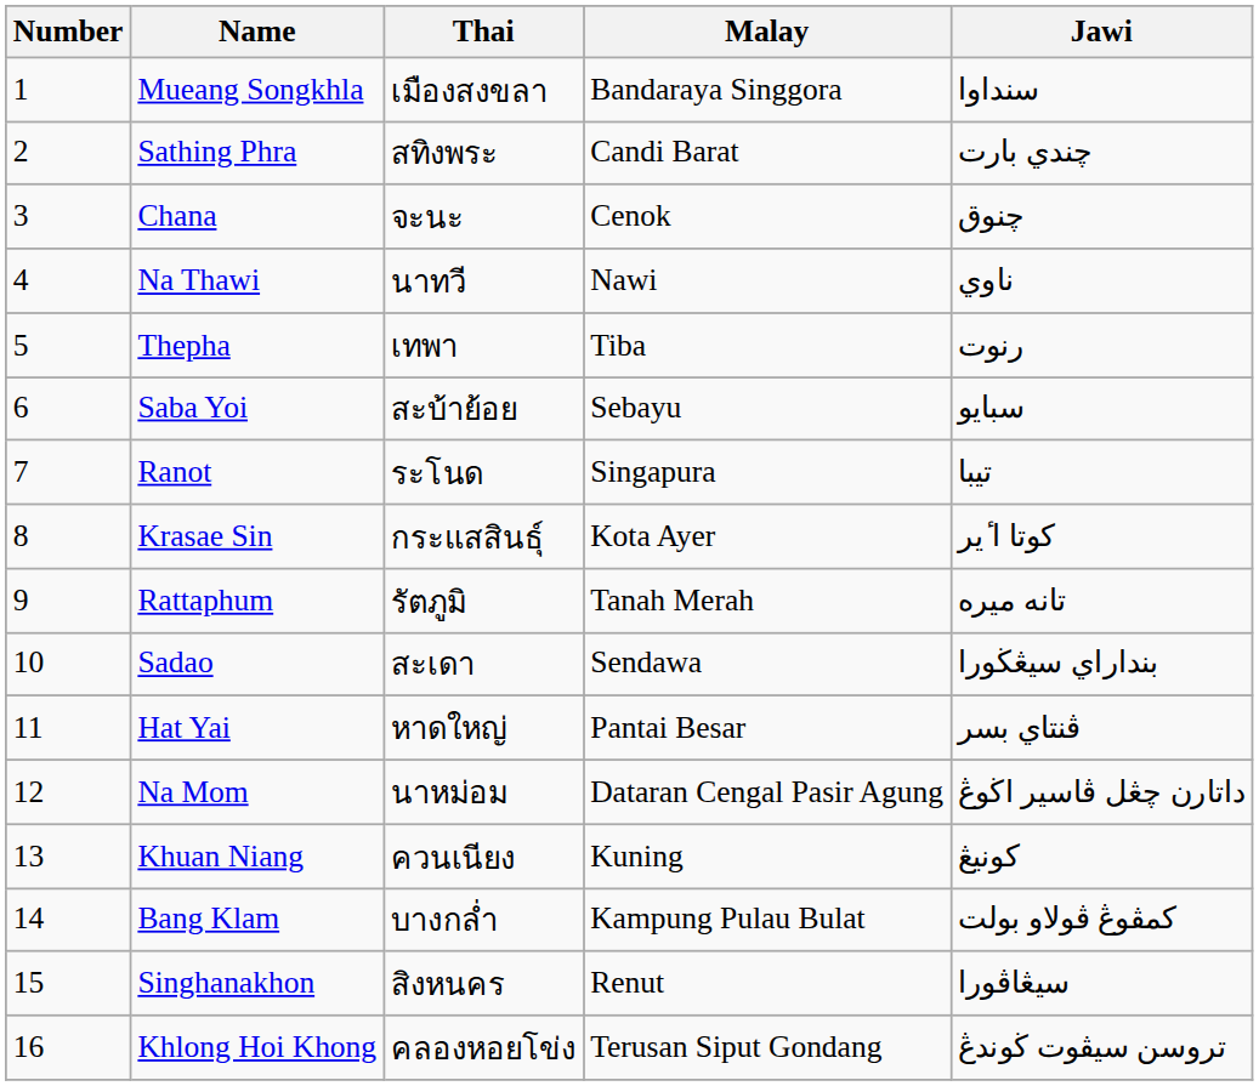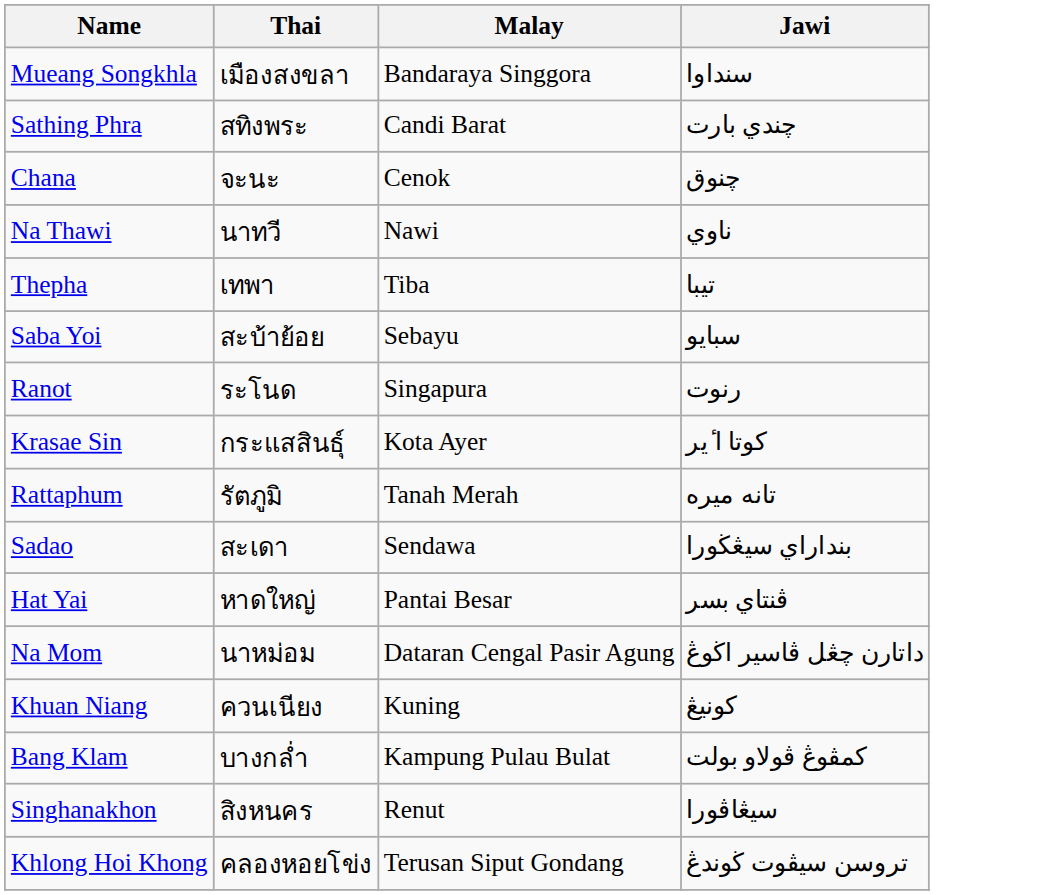- column: Number | 1 | 2 | 3 | 4 | 5 | 6 | 7 | 8 | 9 | 10 | 11 | 12 | 13 | 14 | 15 | 16
Thepha | Jawi: رنوت -> تيبا
Ranot | Jawi: تيبا -> رنوت
